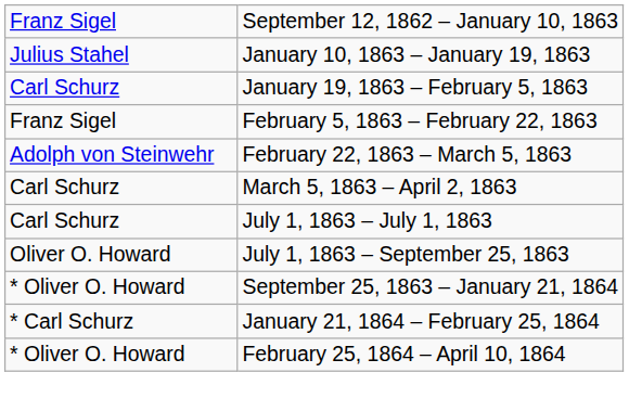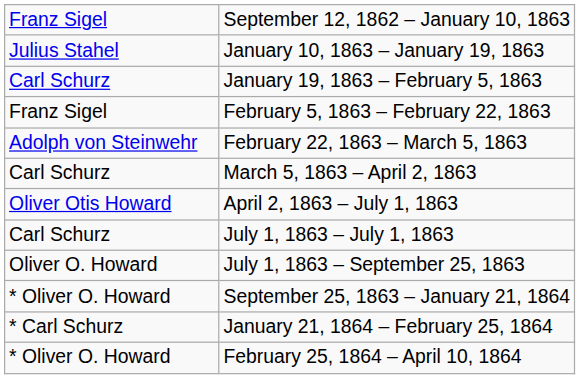+ row: Oliver Otis Howard | April 2, 1863 – July 1, 1863
